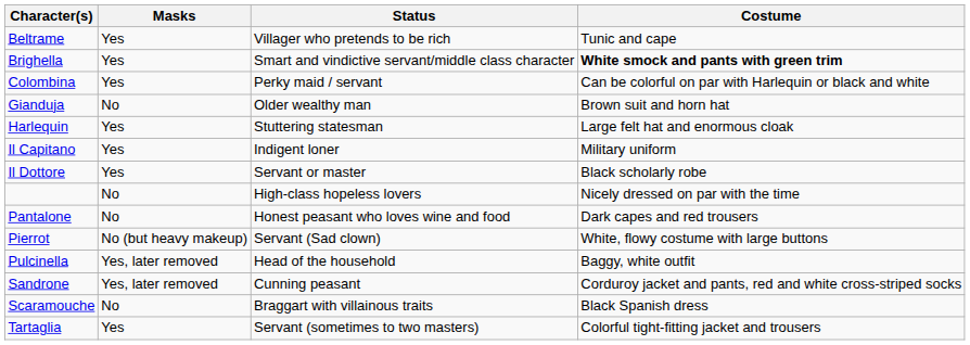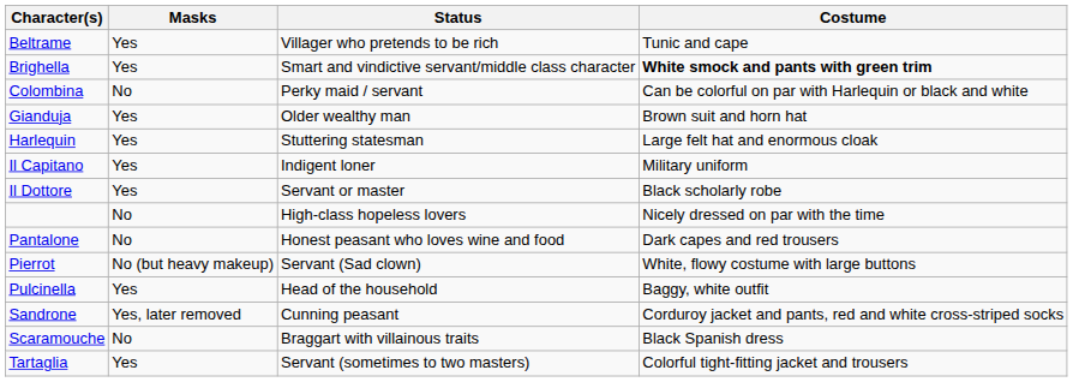Colombina | Masks: Yes -> No
Gianduja | Masks: No -> Yes
Pulcinella | Masks: Yes, later removed -> Yes
